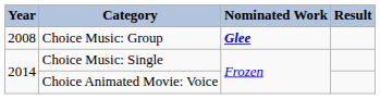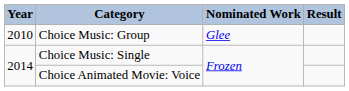Choice Music: Group | Year: 2008 -> 2010
Choice Music: Group | Nominated Work: bold -> normal
